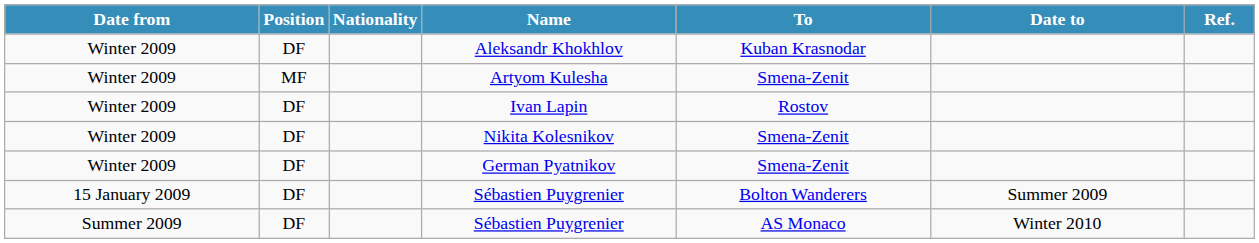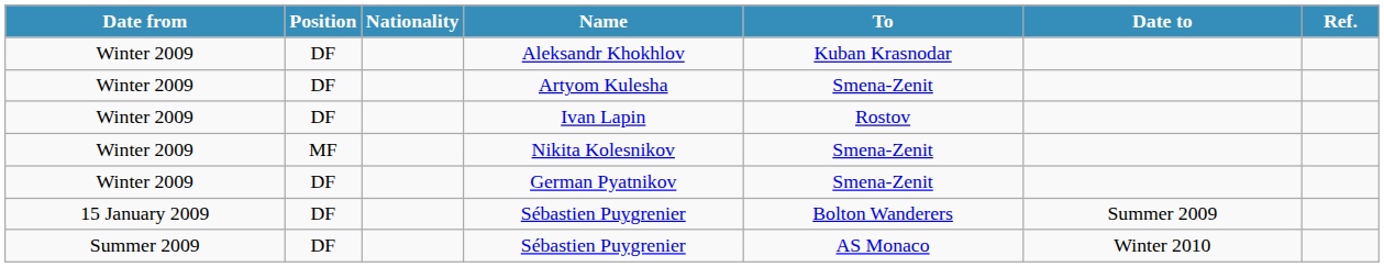Artyom Kulesha | Position: MF -> DF
Nikita Kolesnikov | Position: DF -> MF
